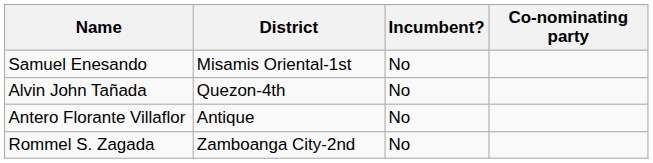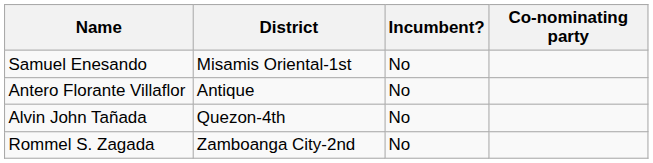rows swapped: Alvin John Tañada <-> Antero Florante Villaflor
